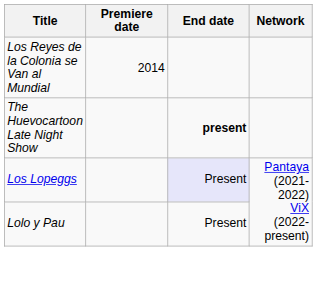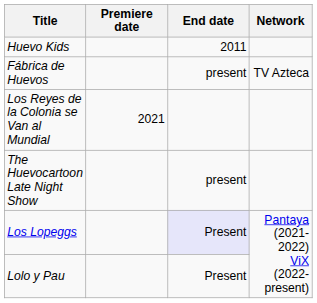+ row: Huevo Kids | 2011
+ row: Fábrica de Huevos | present | TV Azteca
Los Reyes de la Colonia se Van al Mundial | Premiere date: 2014 -> 2021
The Huevocartoon Late Night Show | End date: bold -> normal
